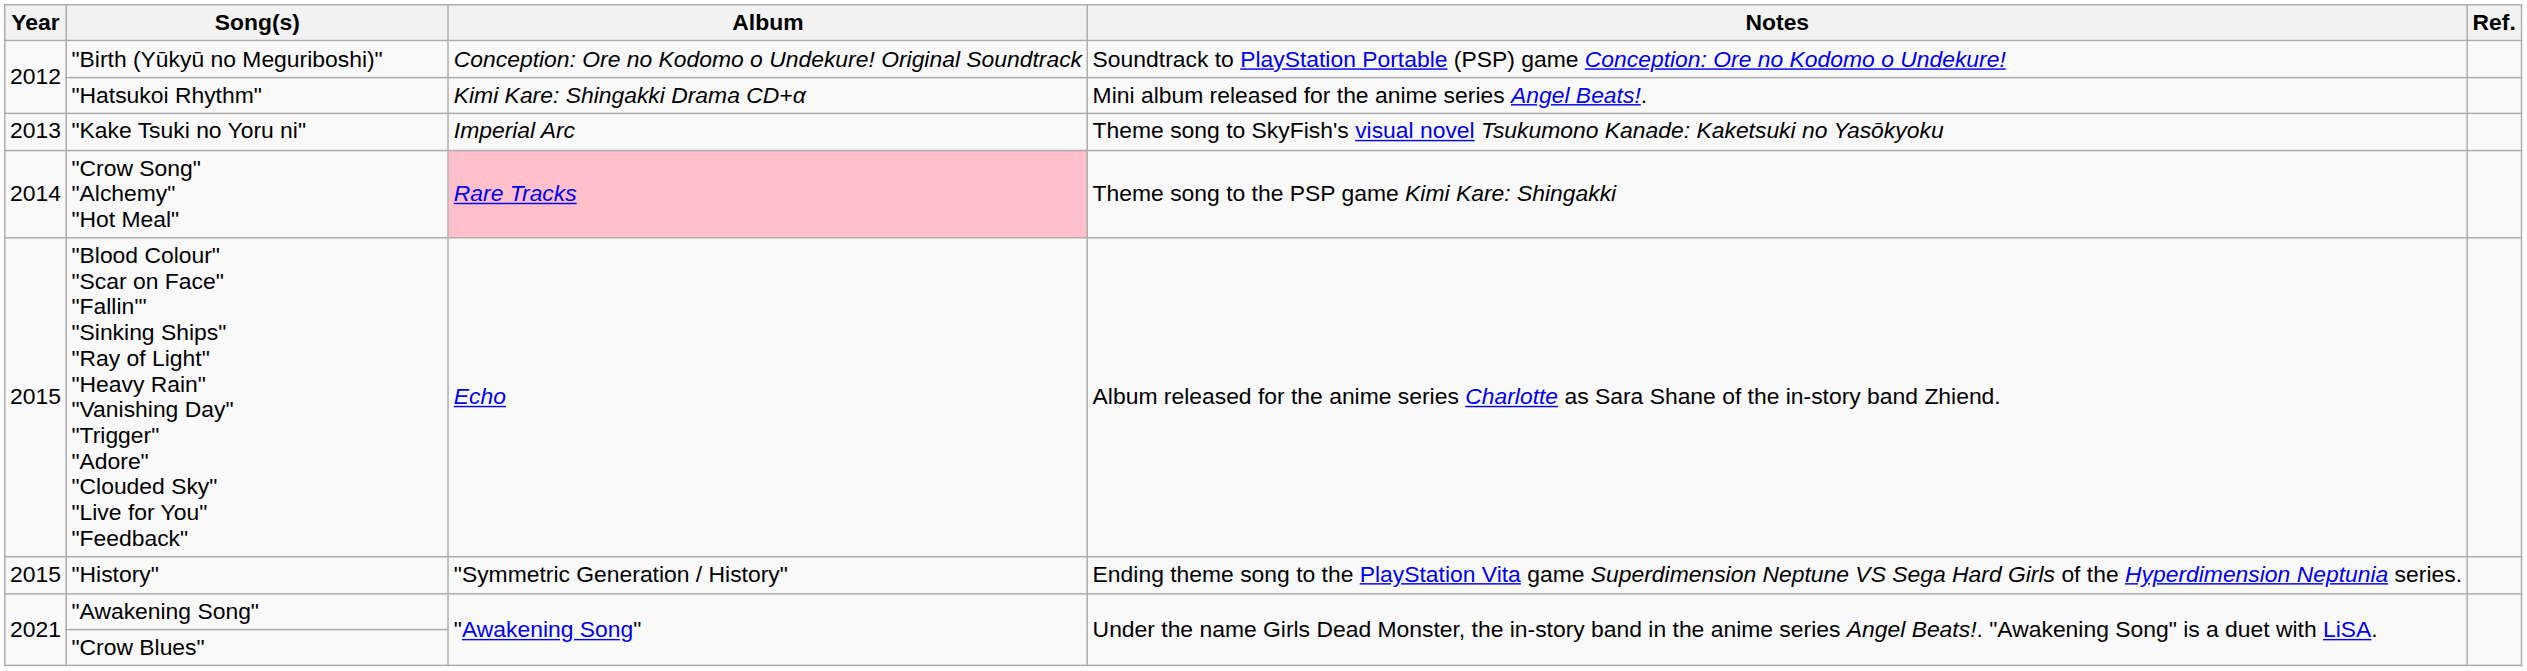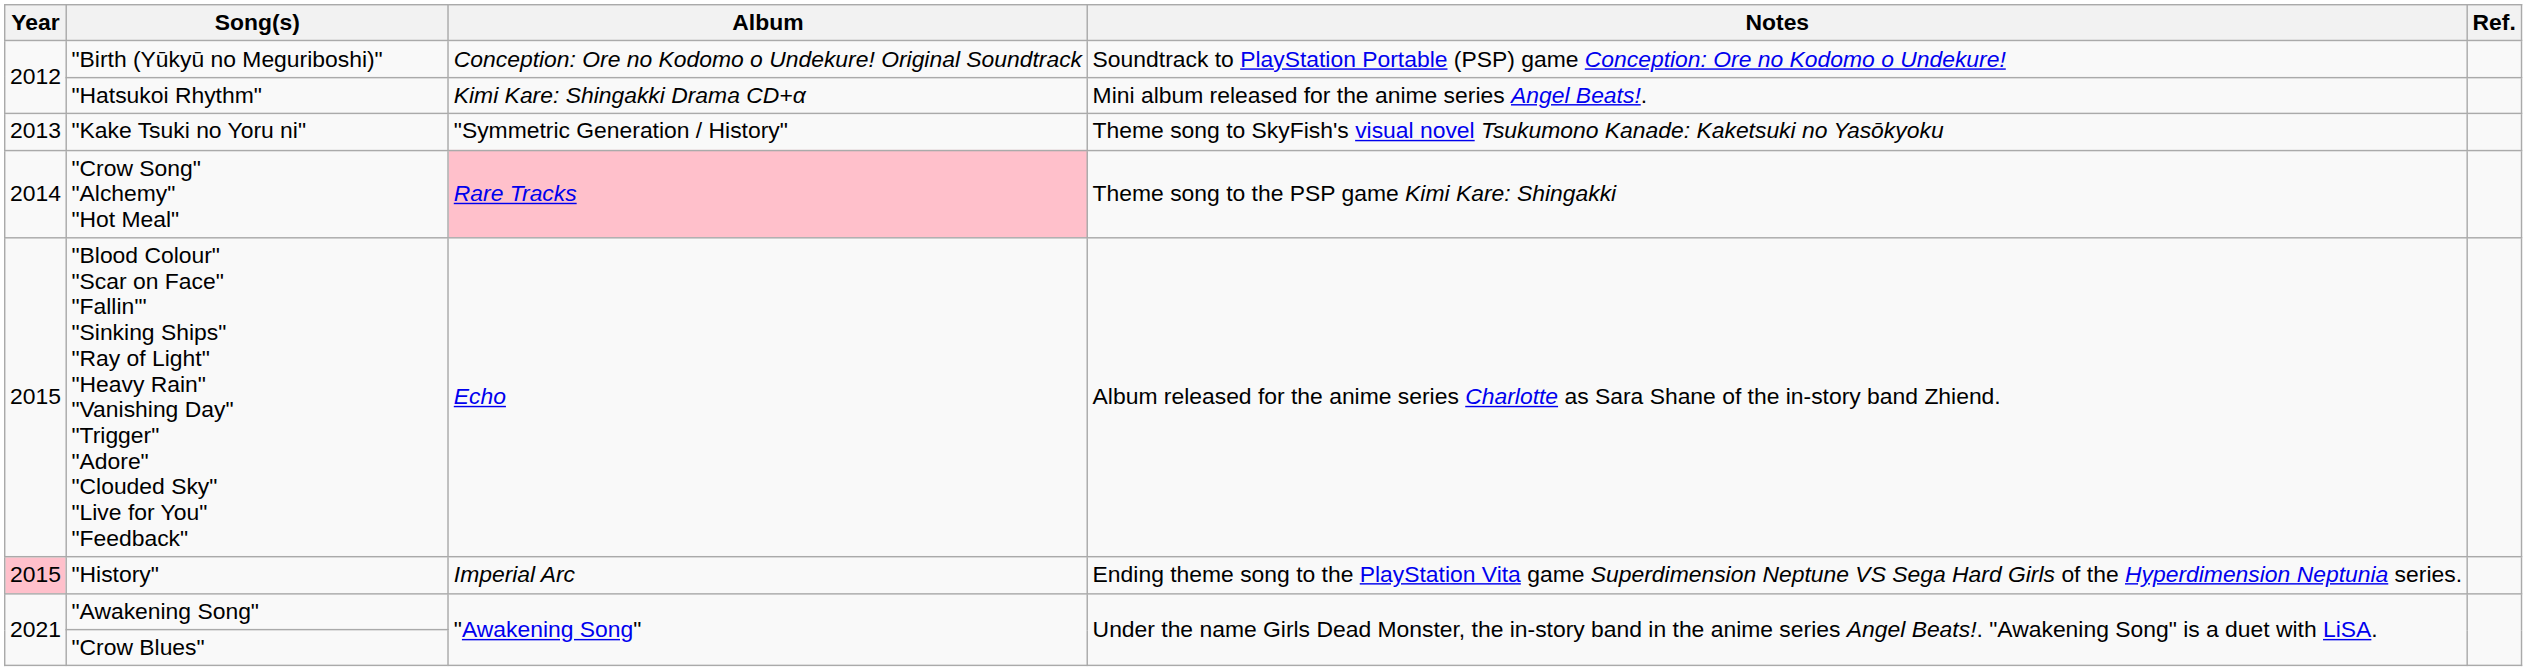"Kake Tsuki no Yoru ni" | Album: Imperial Arc -> "Symmetric Generation / History"
"History" | Year: no background -> pink background
"History" | Album: "Symmetric Generation / History" -> Imperial Arc
